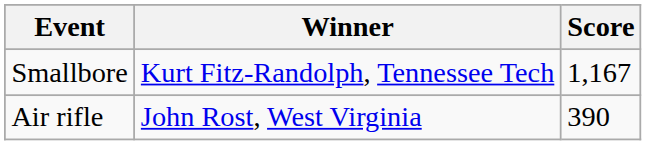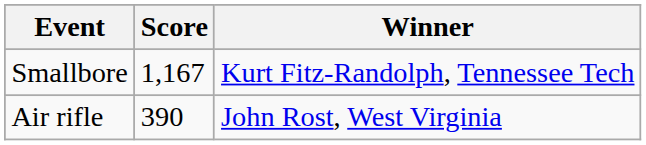columns swapped: Winner <-> Score
